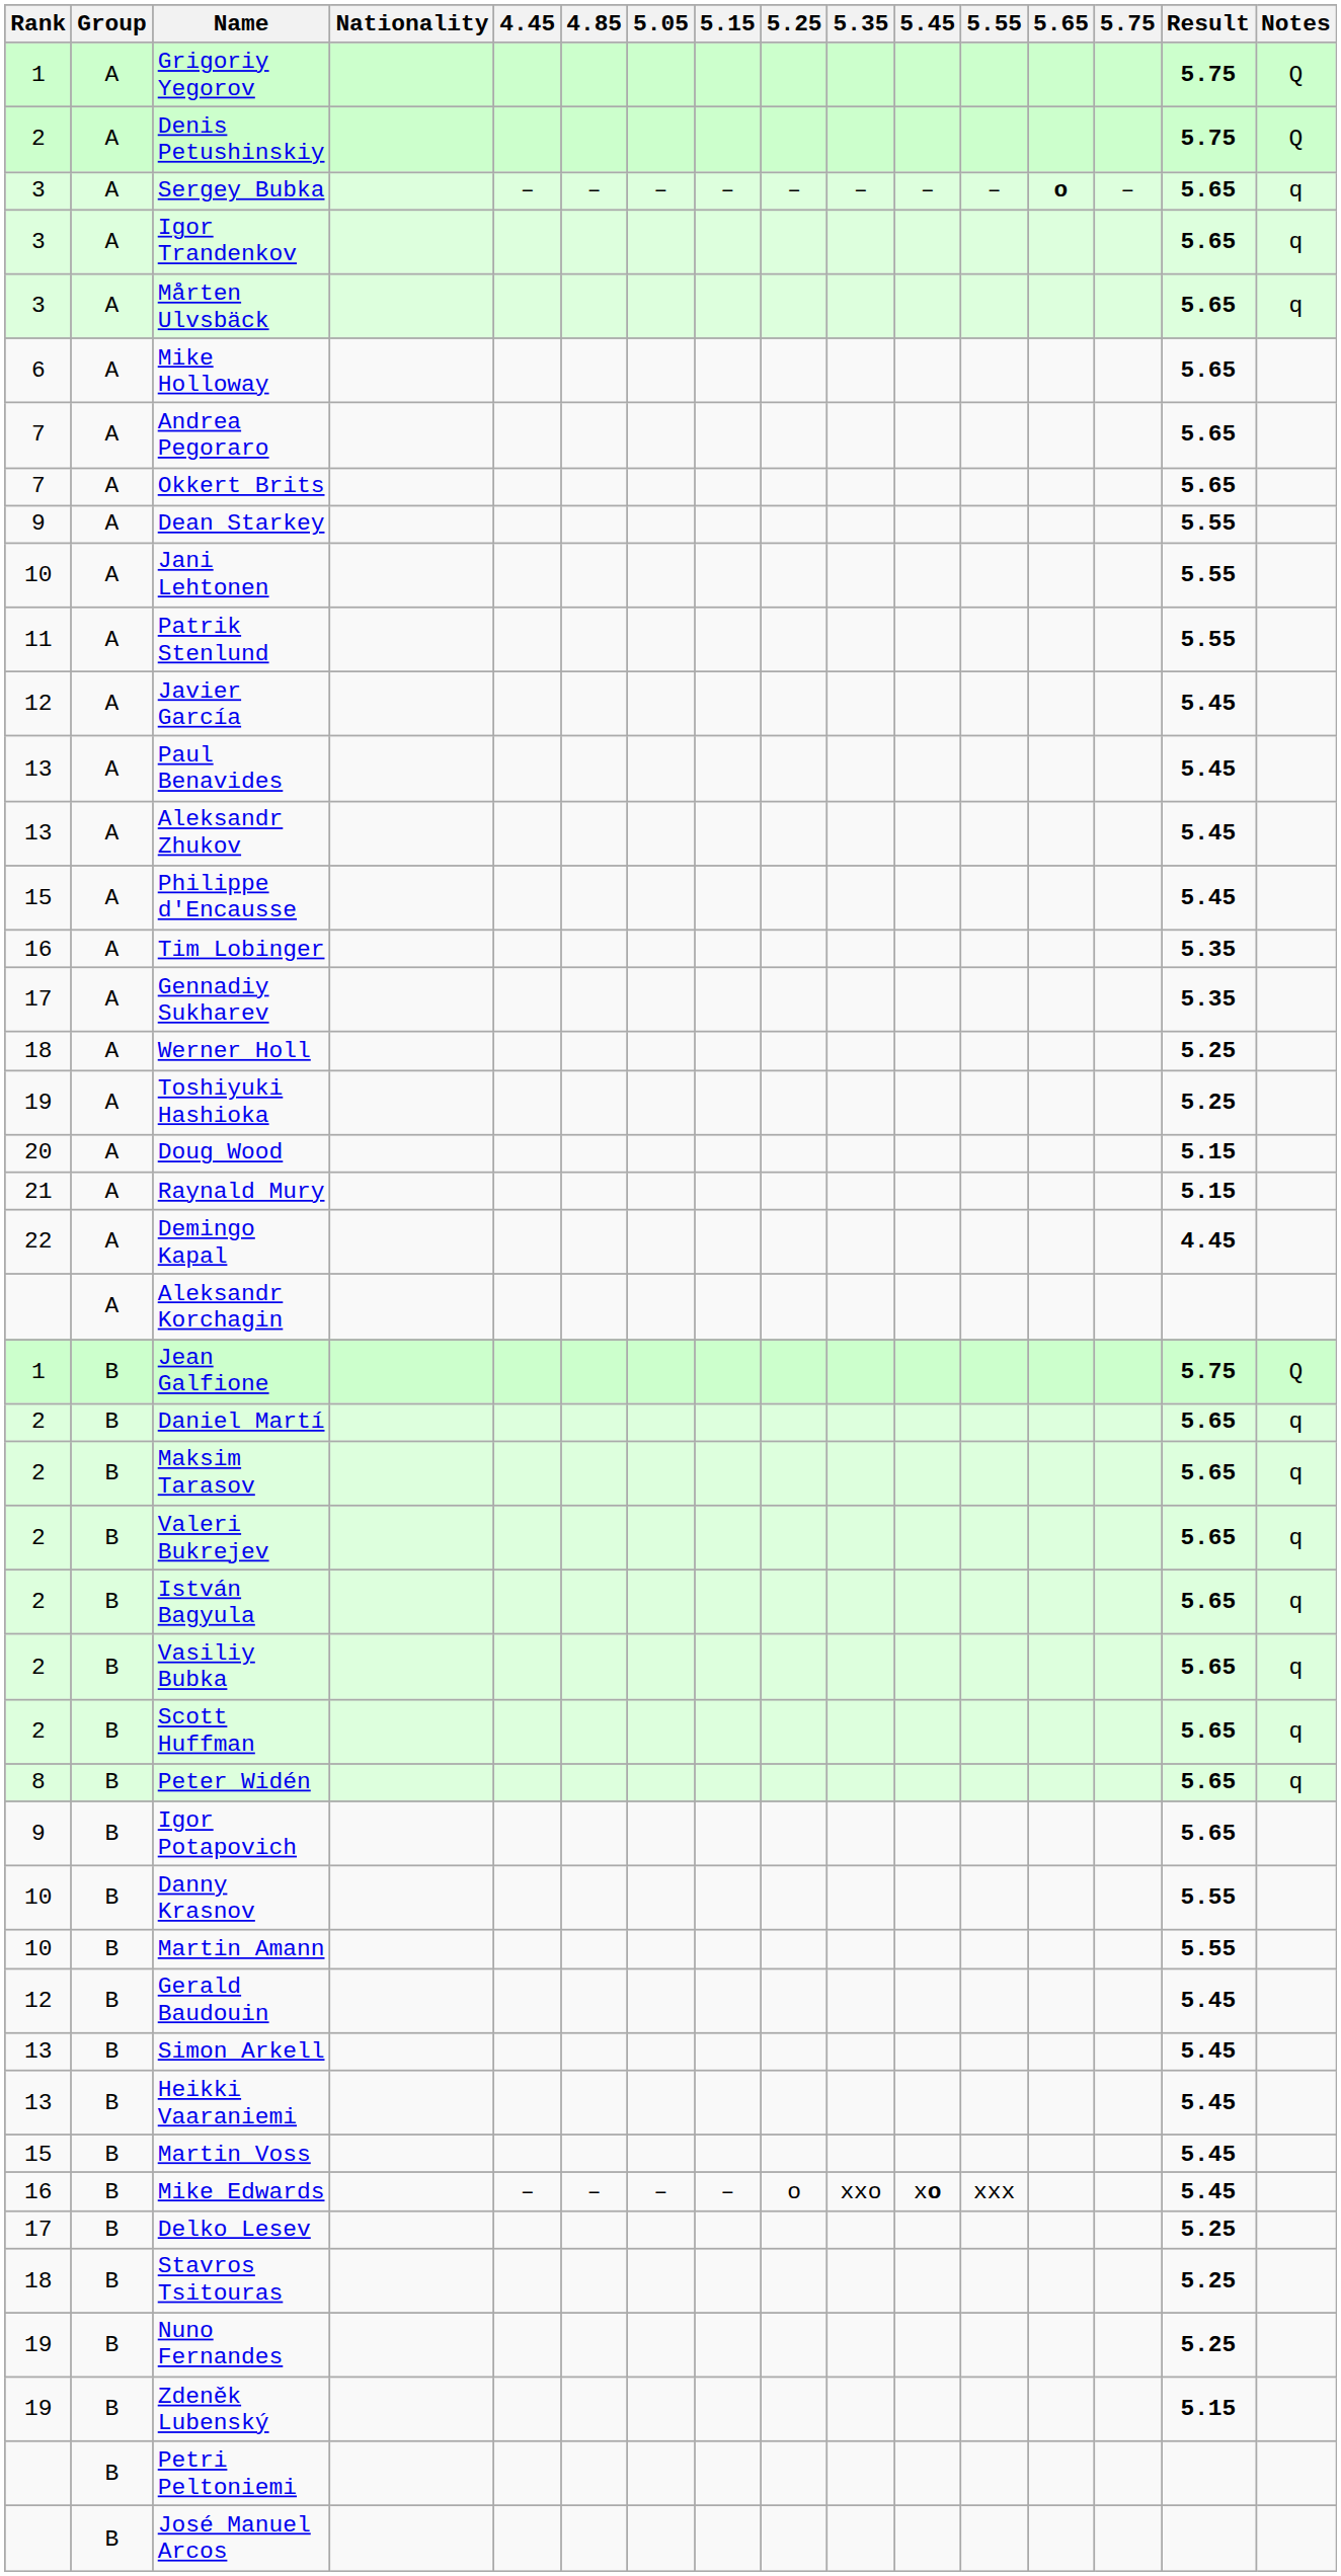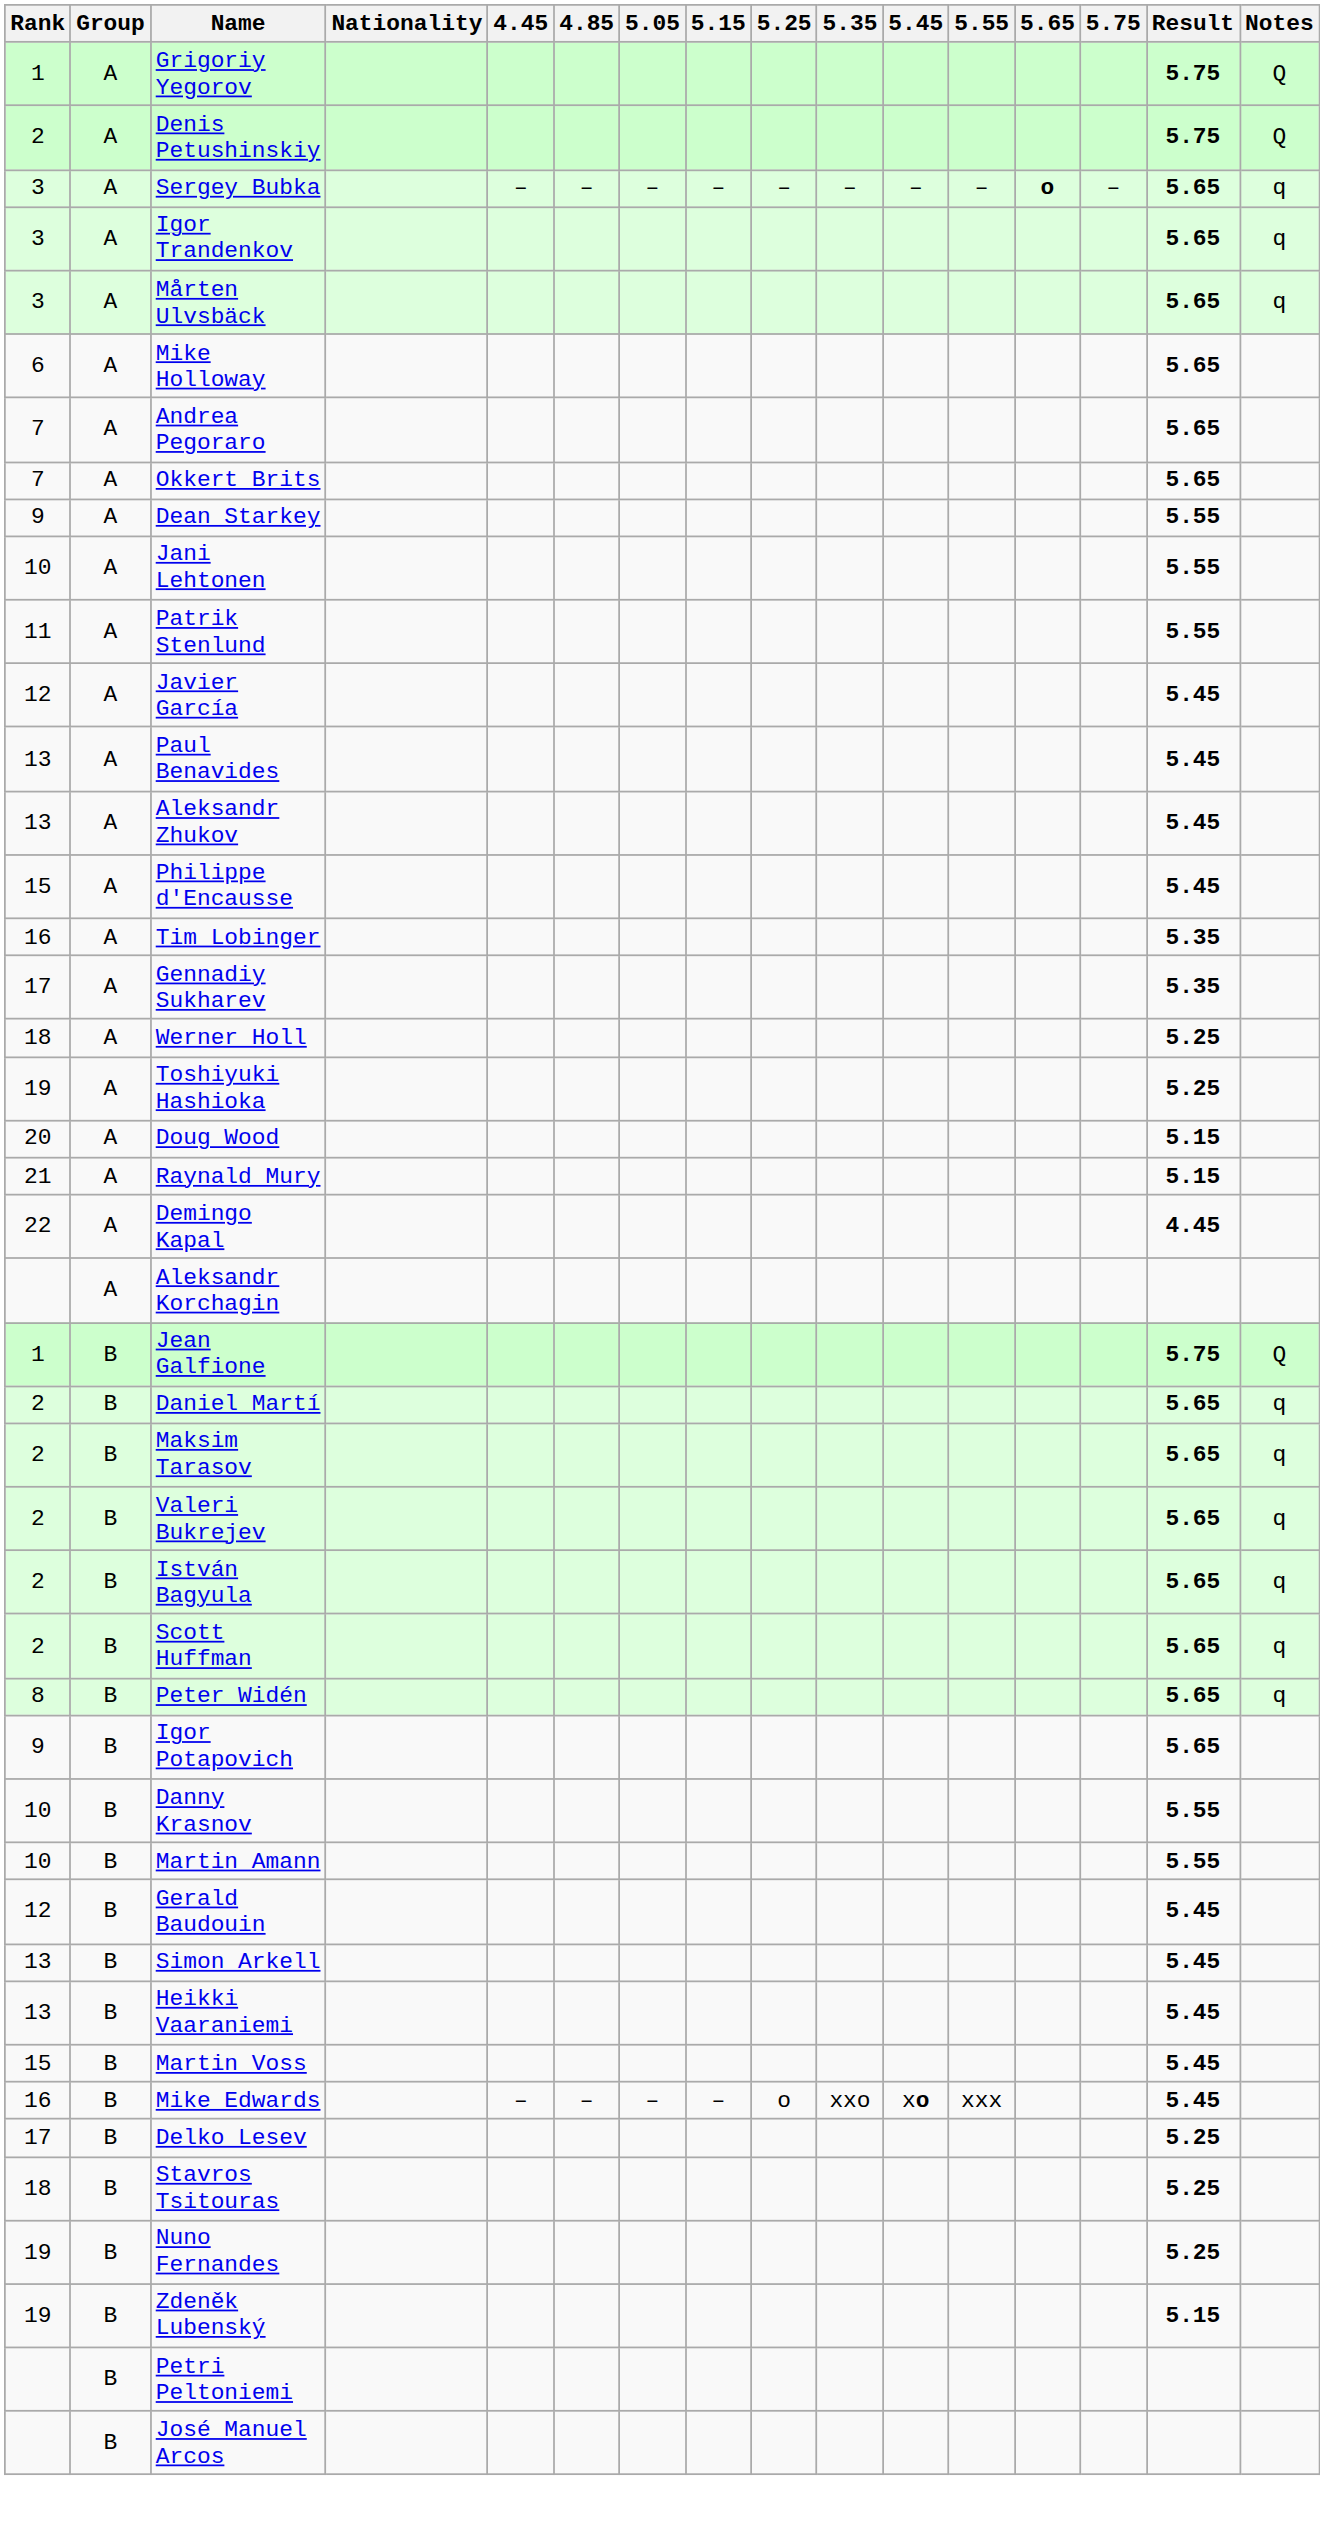- row: 2 | B | Vasiliy Bubka | 5.65 | q
